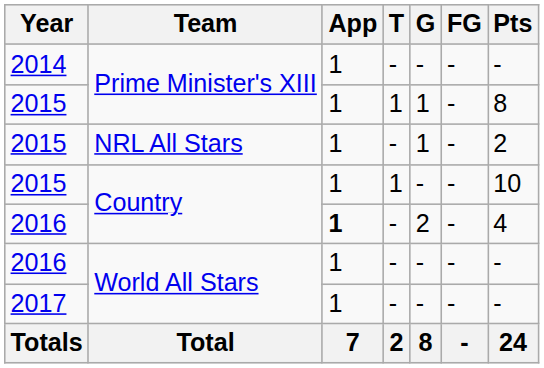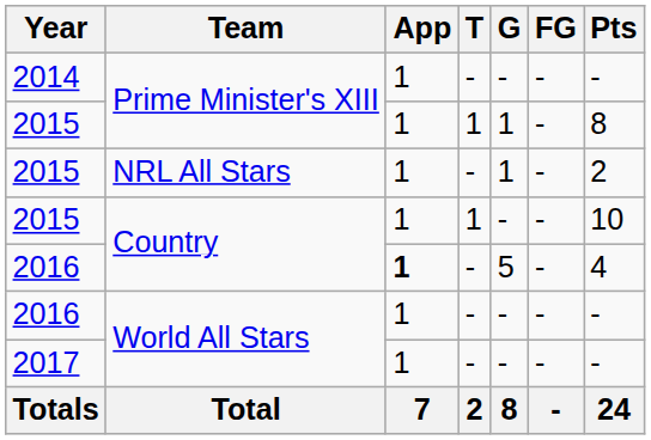2016 / Country | G: 2 -> 5
